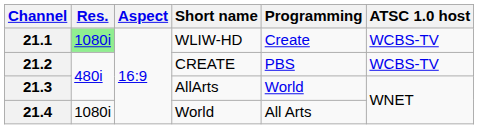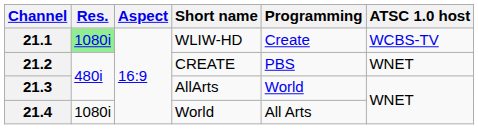21.2 | ATSC 1.0 host: WCBS-TV -> WNET
